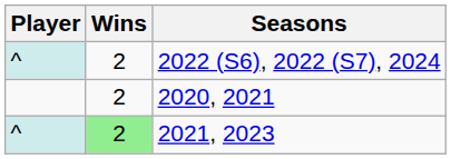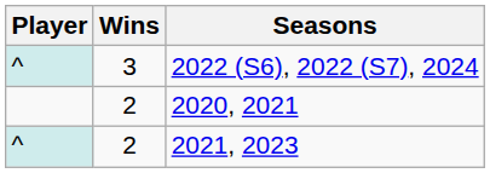2022 (S6), 2022 (S7), 2024 | Wins: 2 -> 3
2021, 2023 | Wins: lightgreen background -> no background
